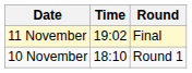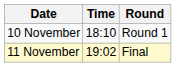rows swapped: 10 November <-> 11 November
